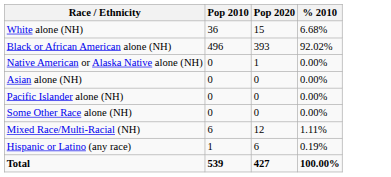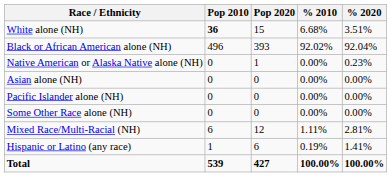+ column: % 2020 | 3.51% | 92.04% | 0.23% | 0.00% | 0.00% | 0.00% | 2.81% | 1.41% | 100.00%
White alone (NH) | Pop 2010: normal -> bold
